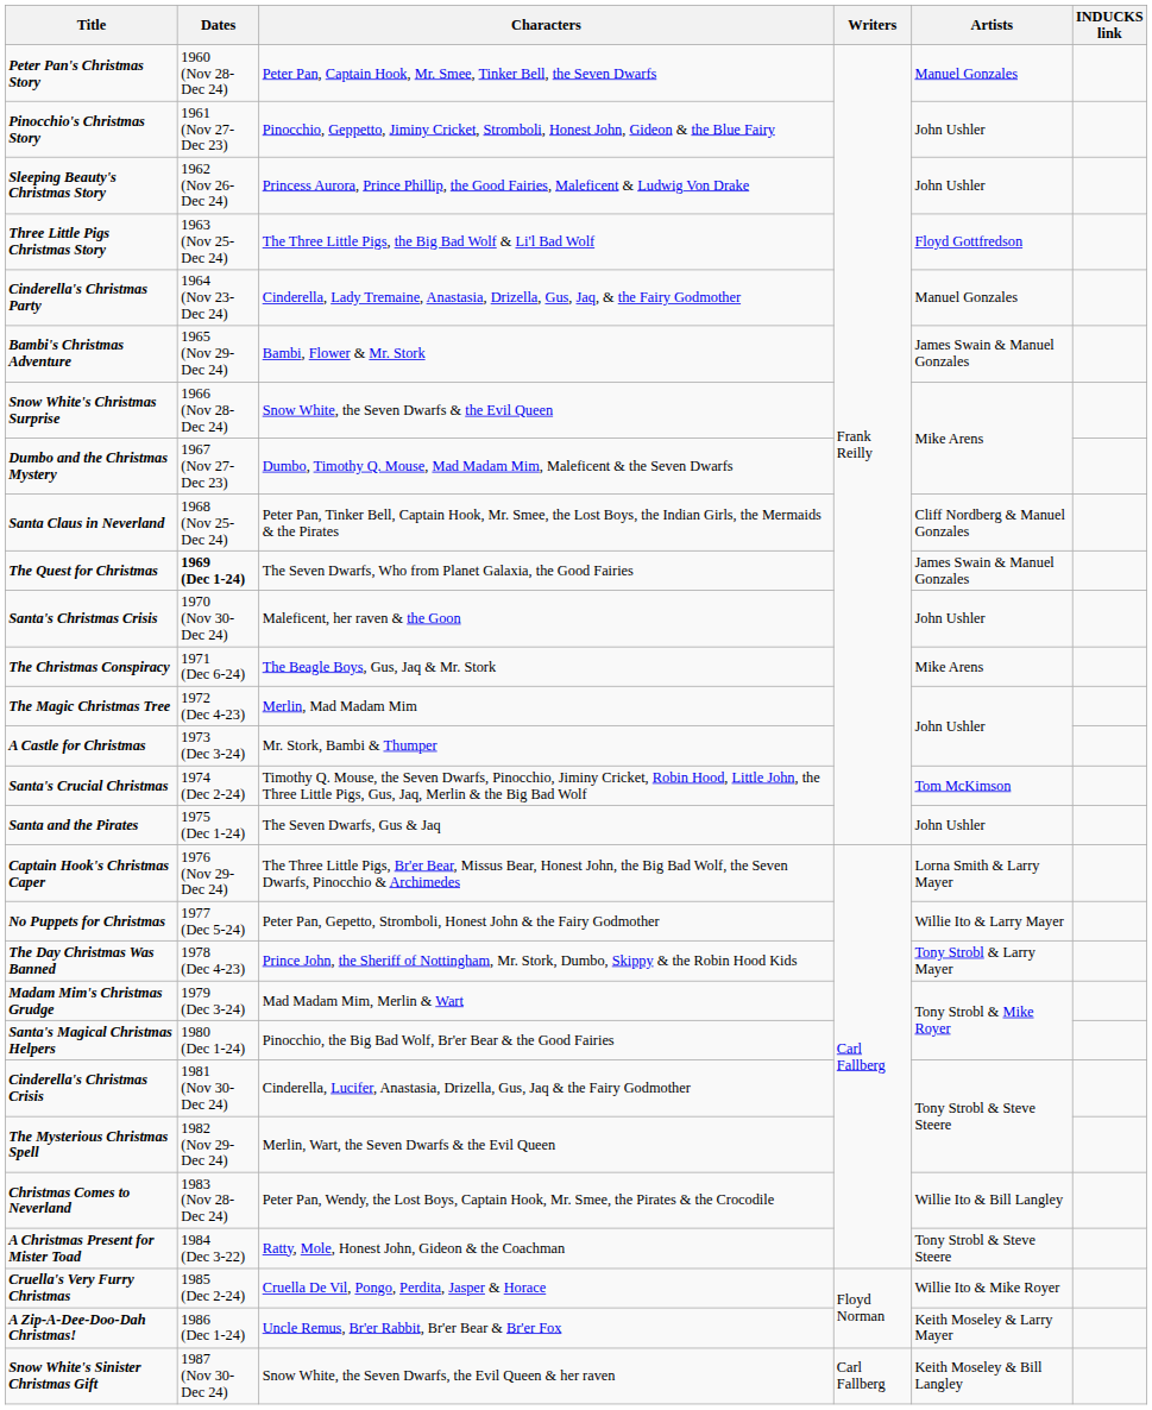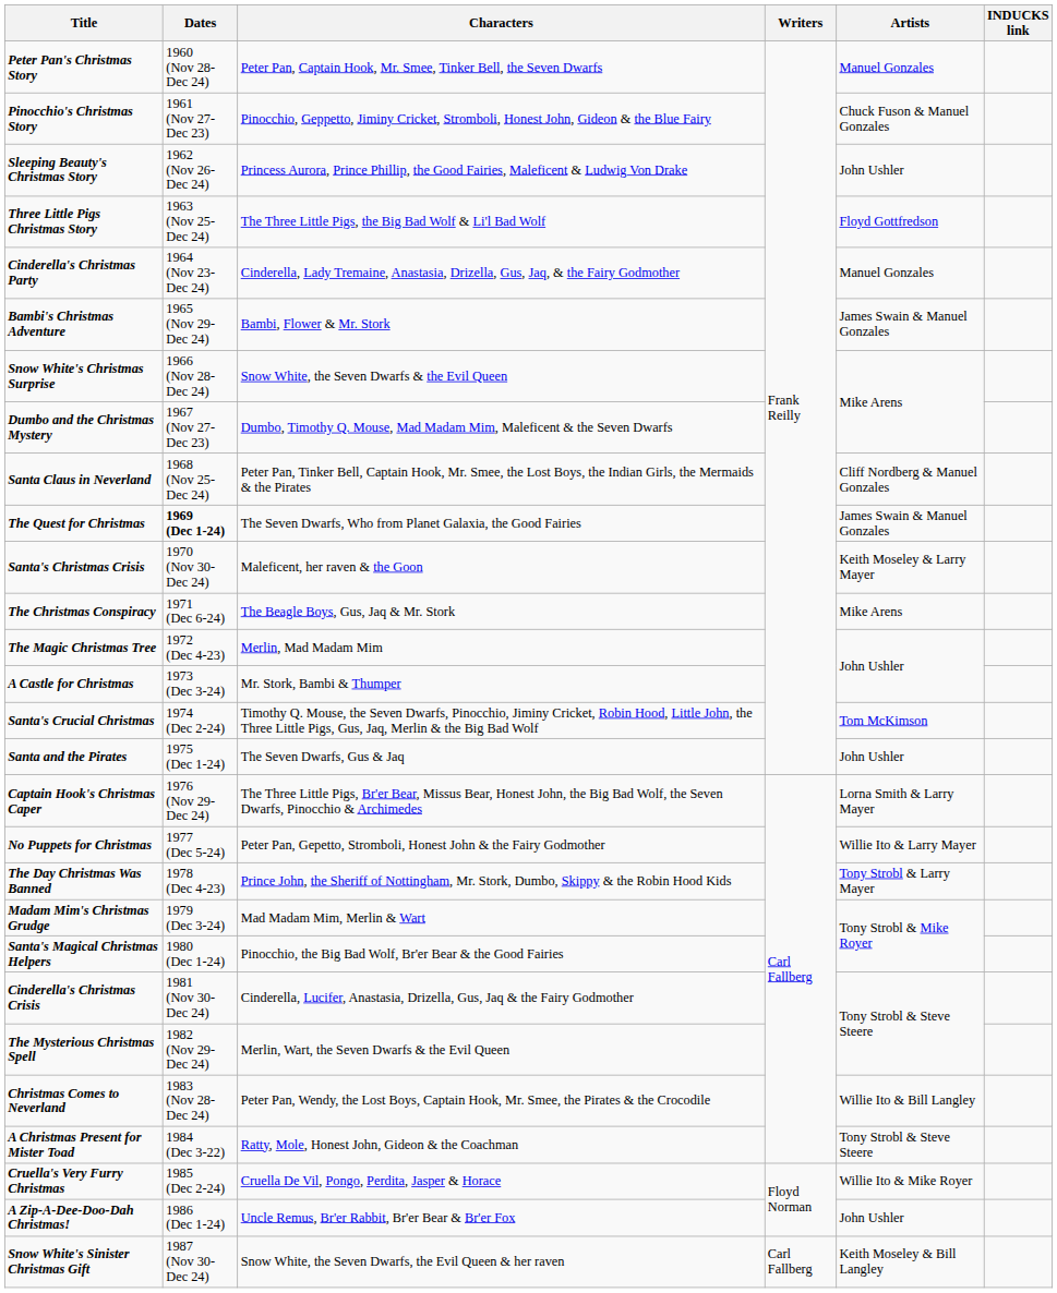Pinocchio's Christmas Story | Artists: John Ushler -> Chuck Fuson & Manuel Gonzales
Santa's Christmas Crisis | Artists: John Ushler -> Keith Moseley & Larry Mayer
A Zip-A-Dee-Doo-Dah Christmas! | Artists: Keith Moseley & Larry Mayer -> John Ushler
